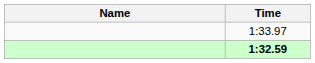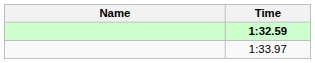rows swapped: 1:32.59 <-> 1:33.97
